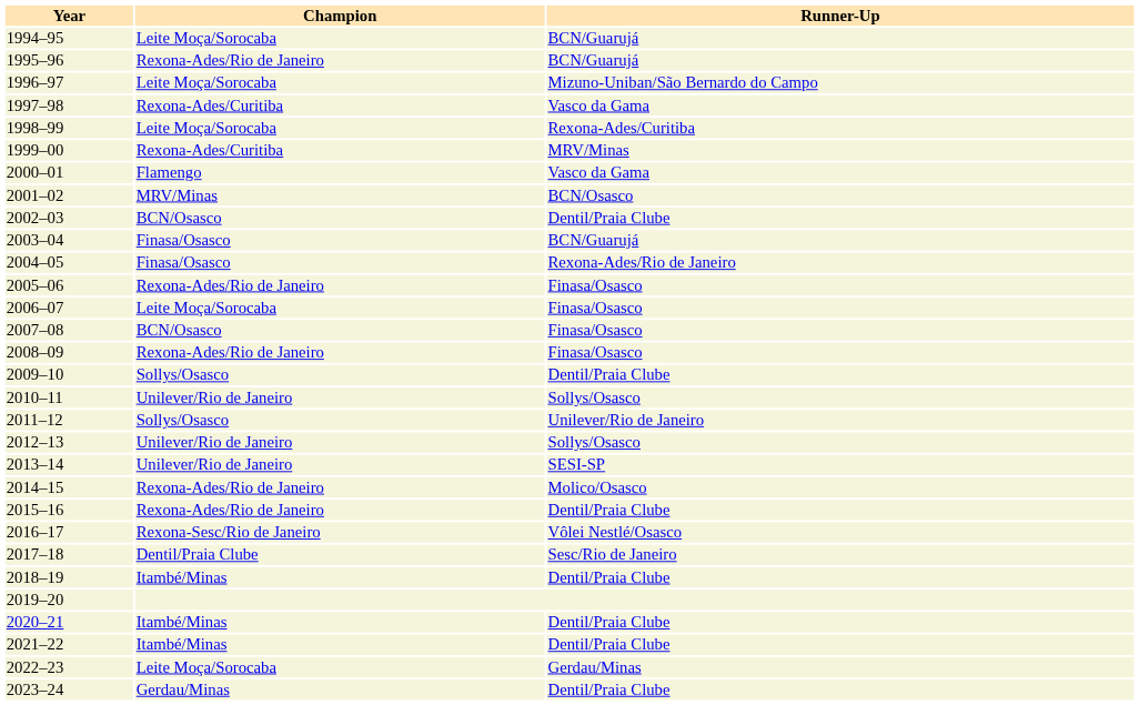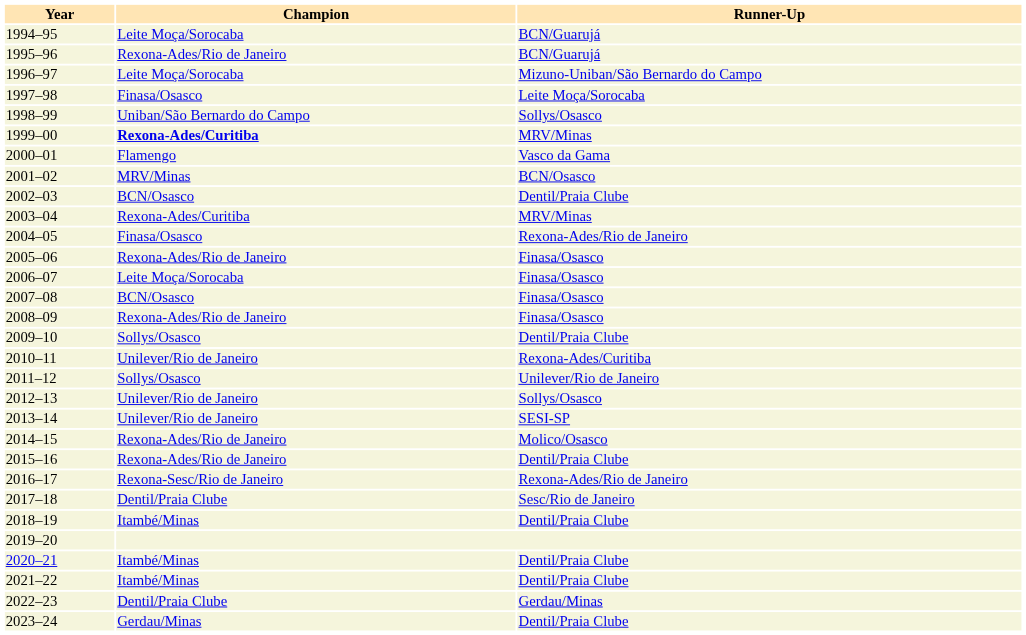1997–98 | Champion: Rexona-Ades/Curitiba -> Finasa/Osasco
1997–98 | Runner-Up: Vasco da Gama -> Leite Moça/Sorocaba
1998–99 | Champion: Leite Moça/Sorocaba -> Uniban/São Bernardo do Campo
1998–99 | Runner-Up: Rexona-Ades/Curitiba -> Sollys/Osasco
1999–00 | Champion: normal -> bold
2003–04 | Champion: Finasa/Osasco -> Rexona-Ades/Curitiba
2003–04 | Runner-Up: BCN/Guarujá -> MRV/Minas
2010–11 | Runner-Up: Sollys/Osasco -> Rexona-Ades/Curitiba
2016–17 | Runner-Up: Vôlei Nestlé/Osasco -> Rexona-Ades/Rio de Janeiro
2022–23 | Champion: Leite Moça/Sorocaba -> Dentil/Praia Clube
